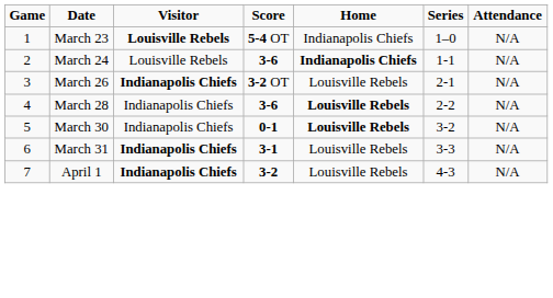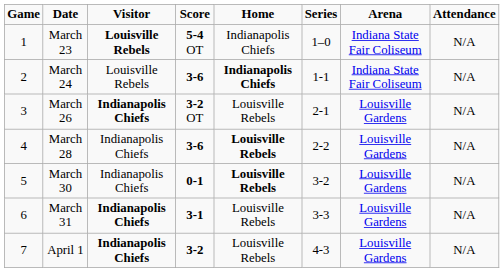+ column: Arena | Indiana State Fair Coliseum | Indiana State Fair Coliseum | Louisville Gardens | Louisville Gardens | Louisville Gardens | Louisville Gardens | Louisville Gardens
